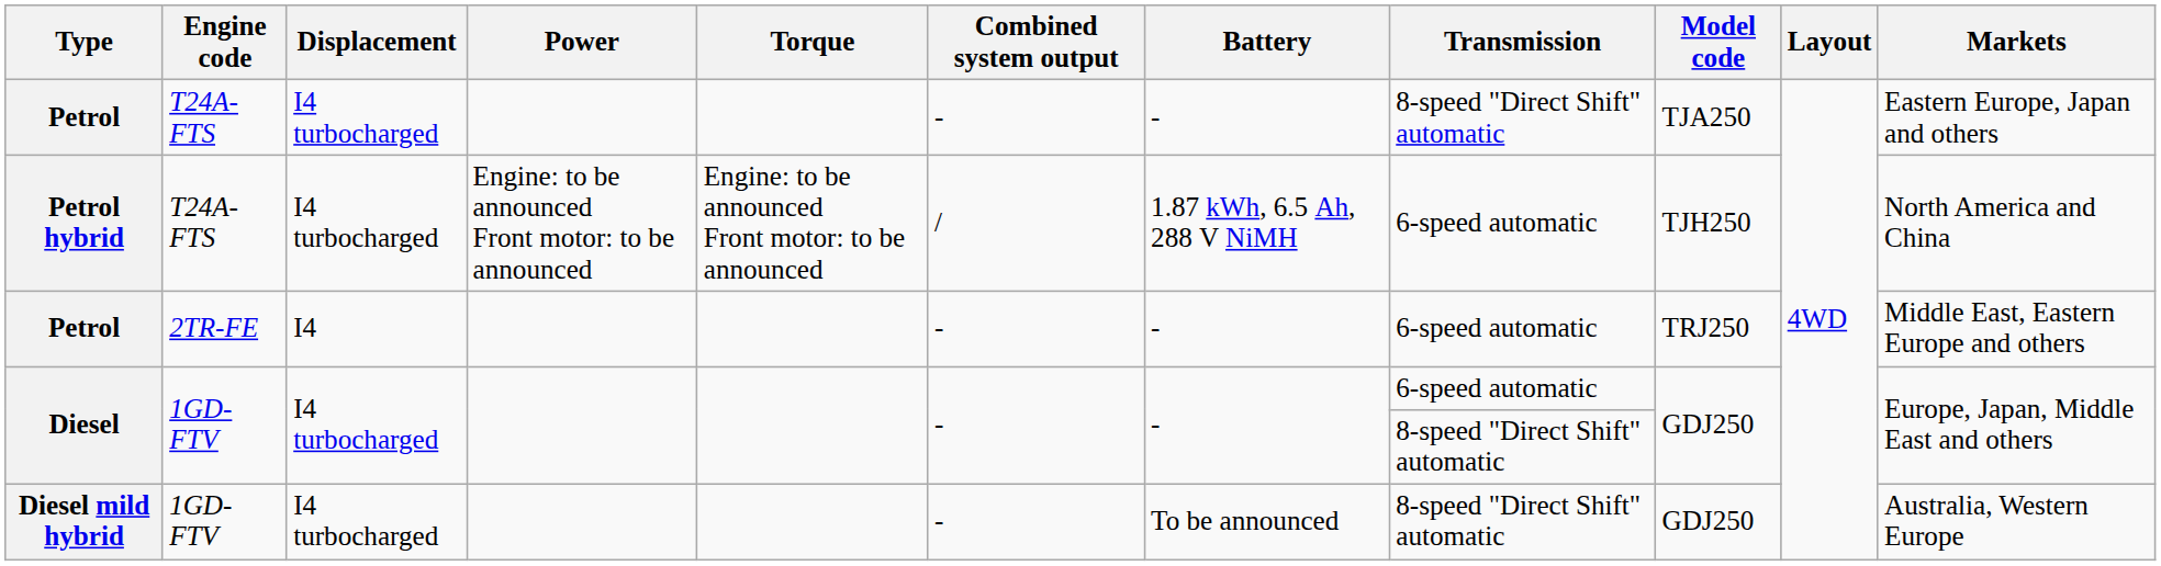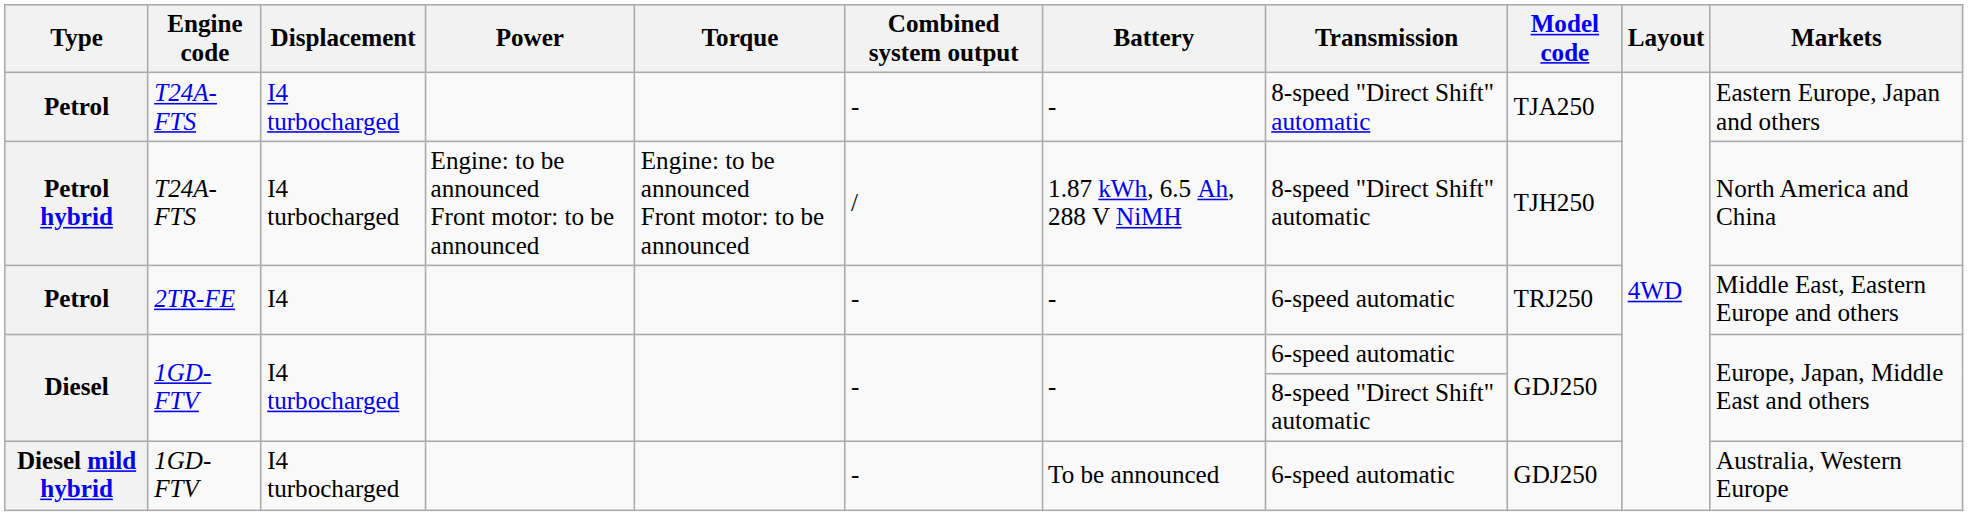Petrol hybrid | Transmission: 6-speed automatic -> 8-speed "Direct Shift" automatic
Diesel mild hybrid | Transmission: 8-speed "Direct Shift" automatic -> 6-speed automatic
